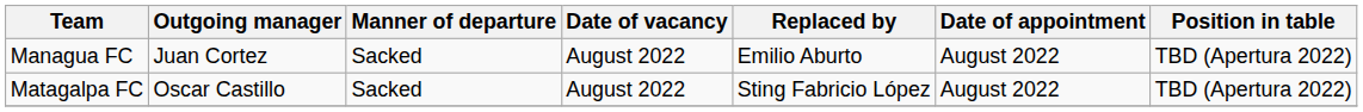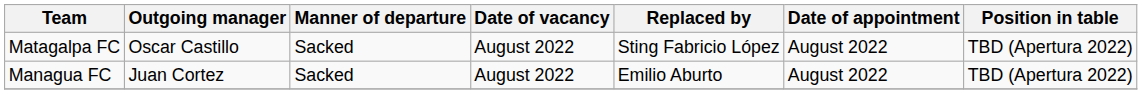rows swapped: Matagalpa FC <-> Managua FC
